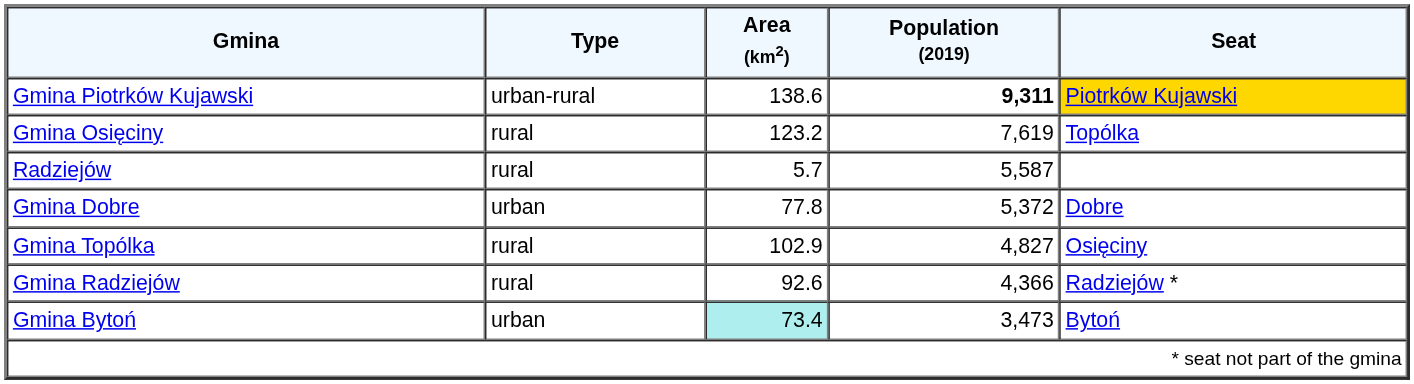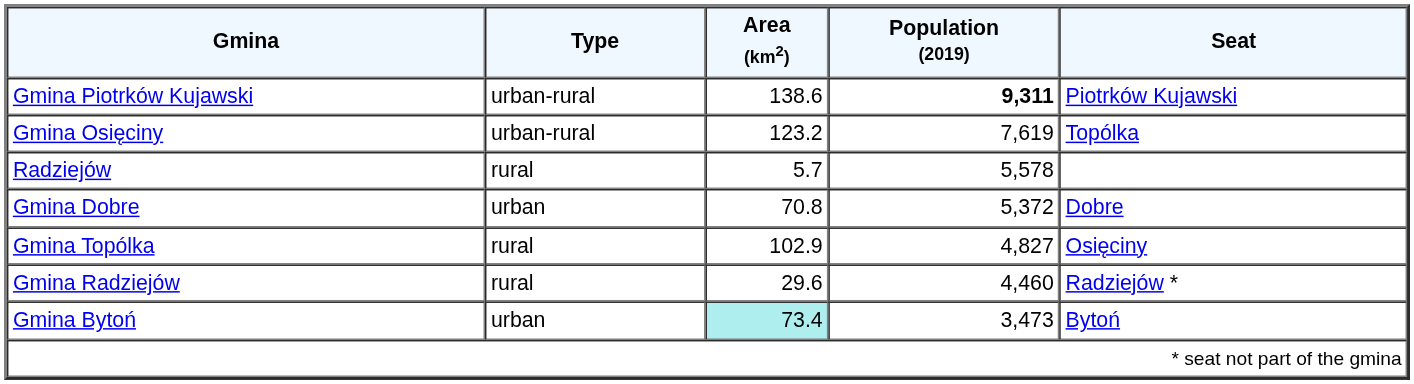Gmina Piotrków Kujawski | Seat: gold background -> no background
Gmina Osięciny | Type: rural -> urban-rural
Radziejów | Population (2019): 5,587 -> 5,578
Gmina Dobre | Area (km2): 77.8 -> 70.8
Gmina Radziejów | Area (km2): 92.6 -> 29.6
Gmina Radziejów | Population (2019): 4,366 -> 4,460
